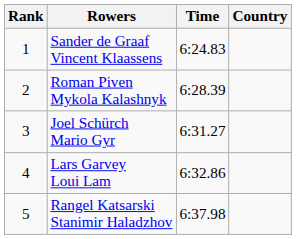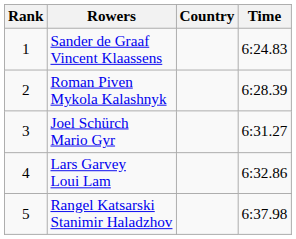columns swapped: Country <-> Time
